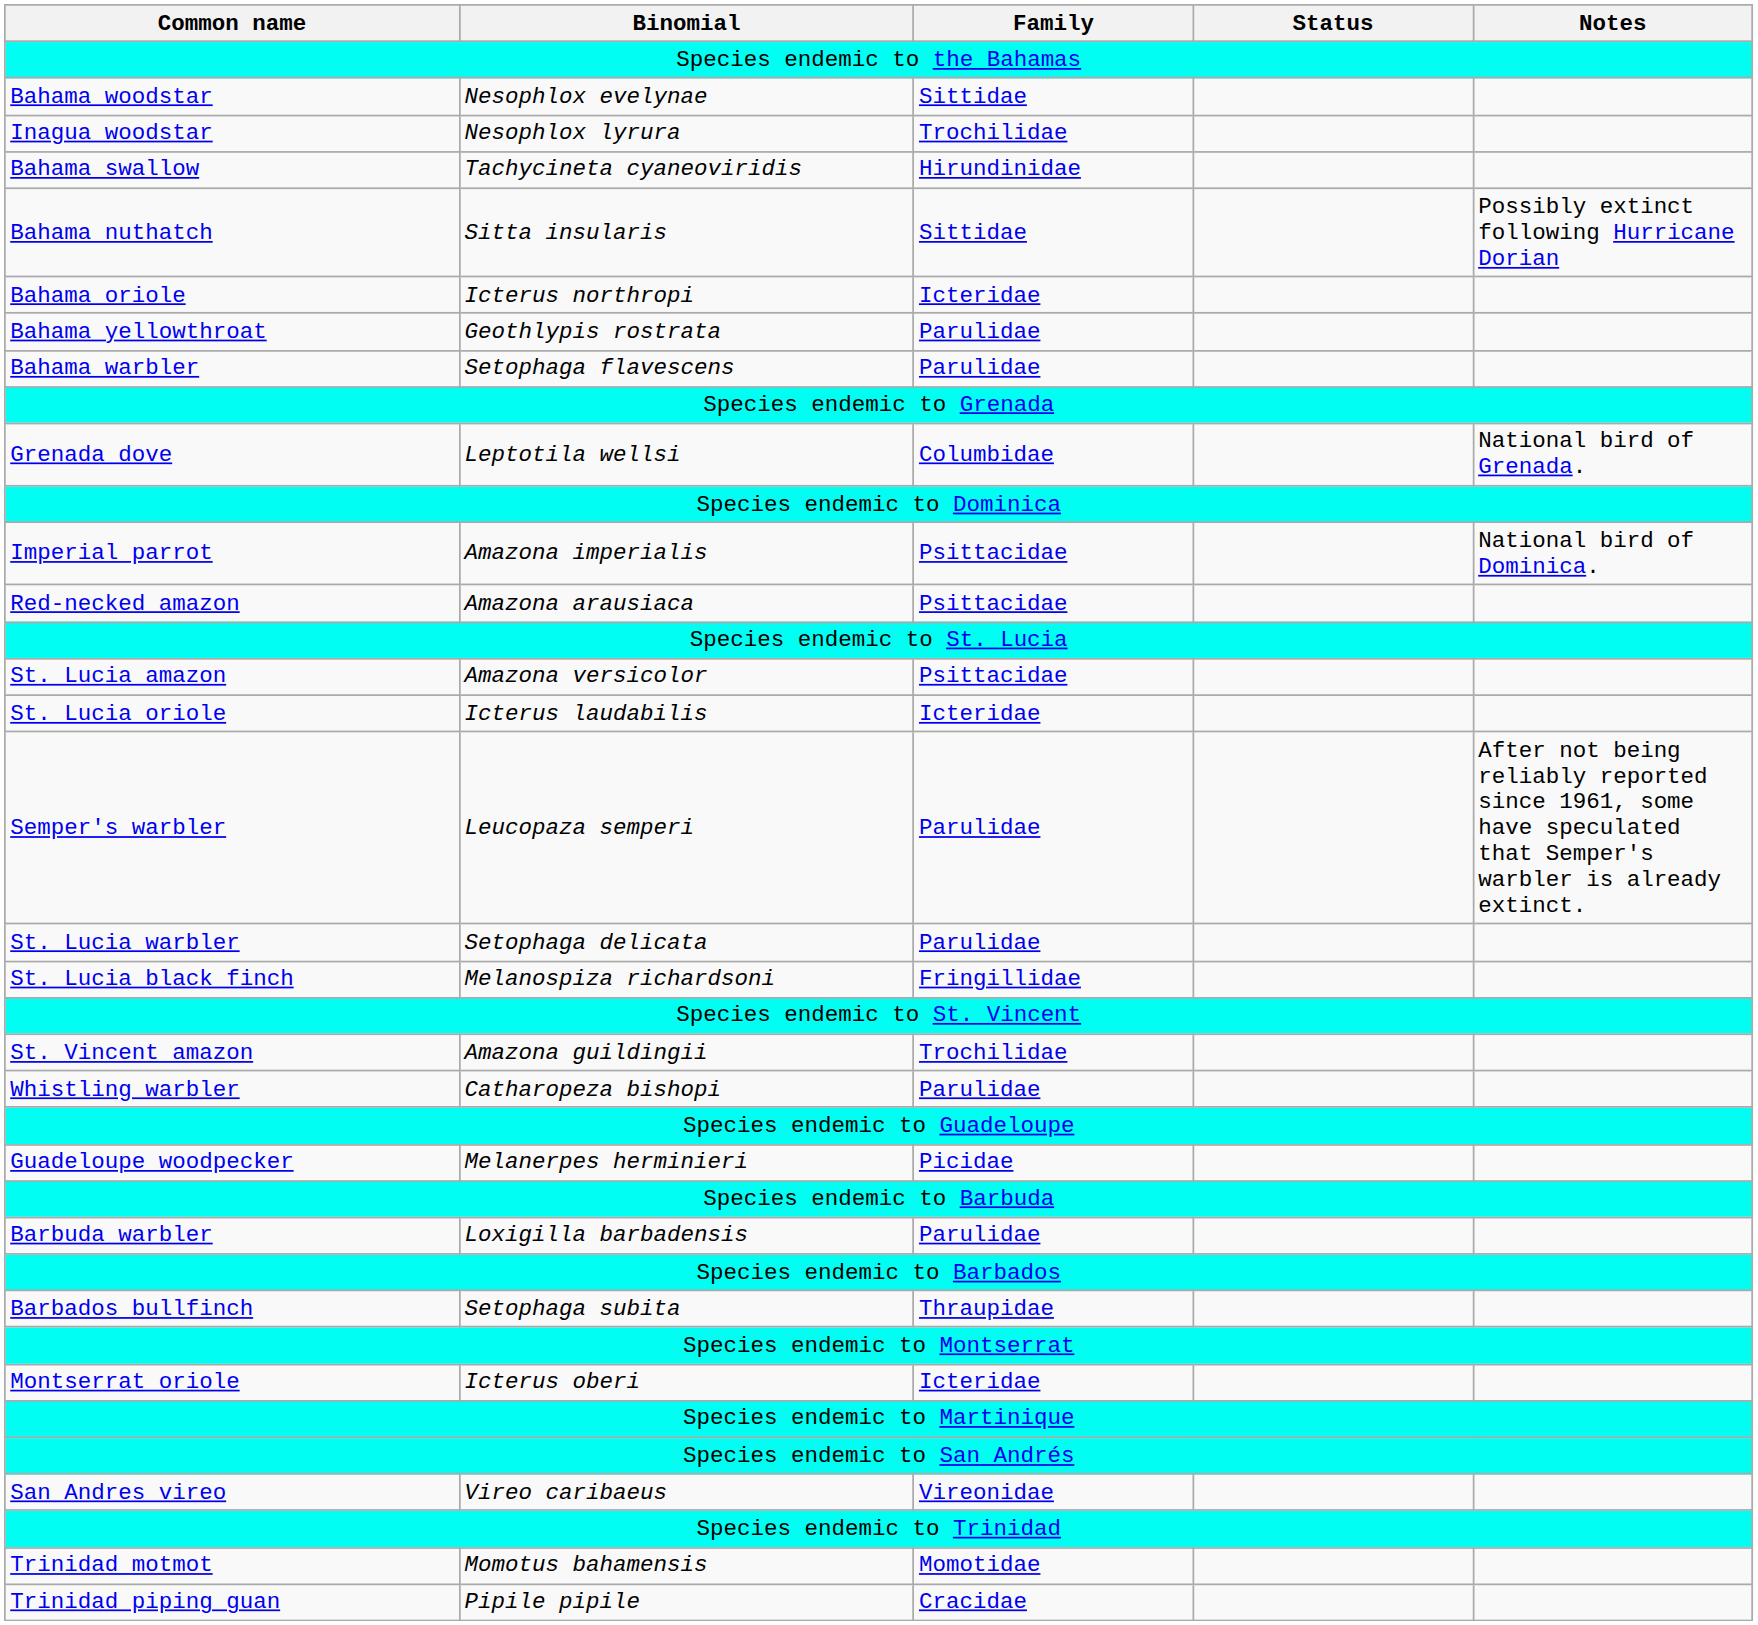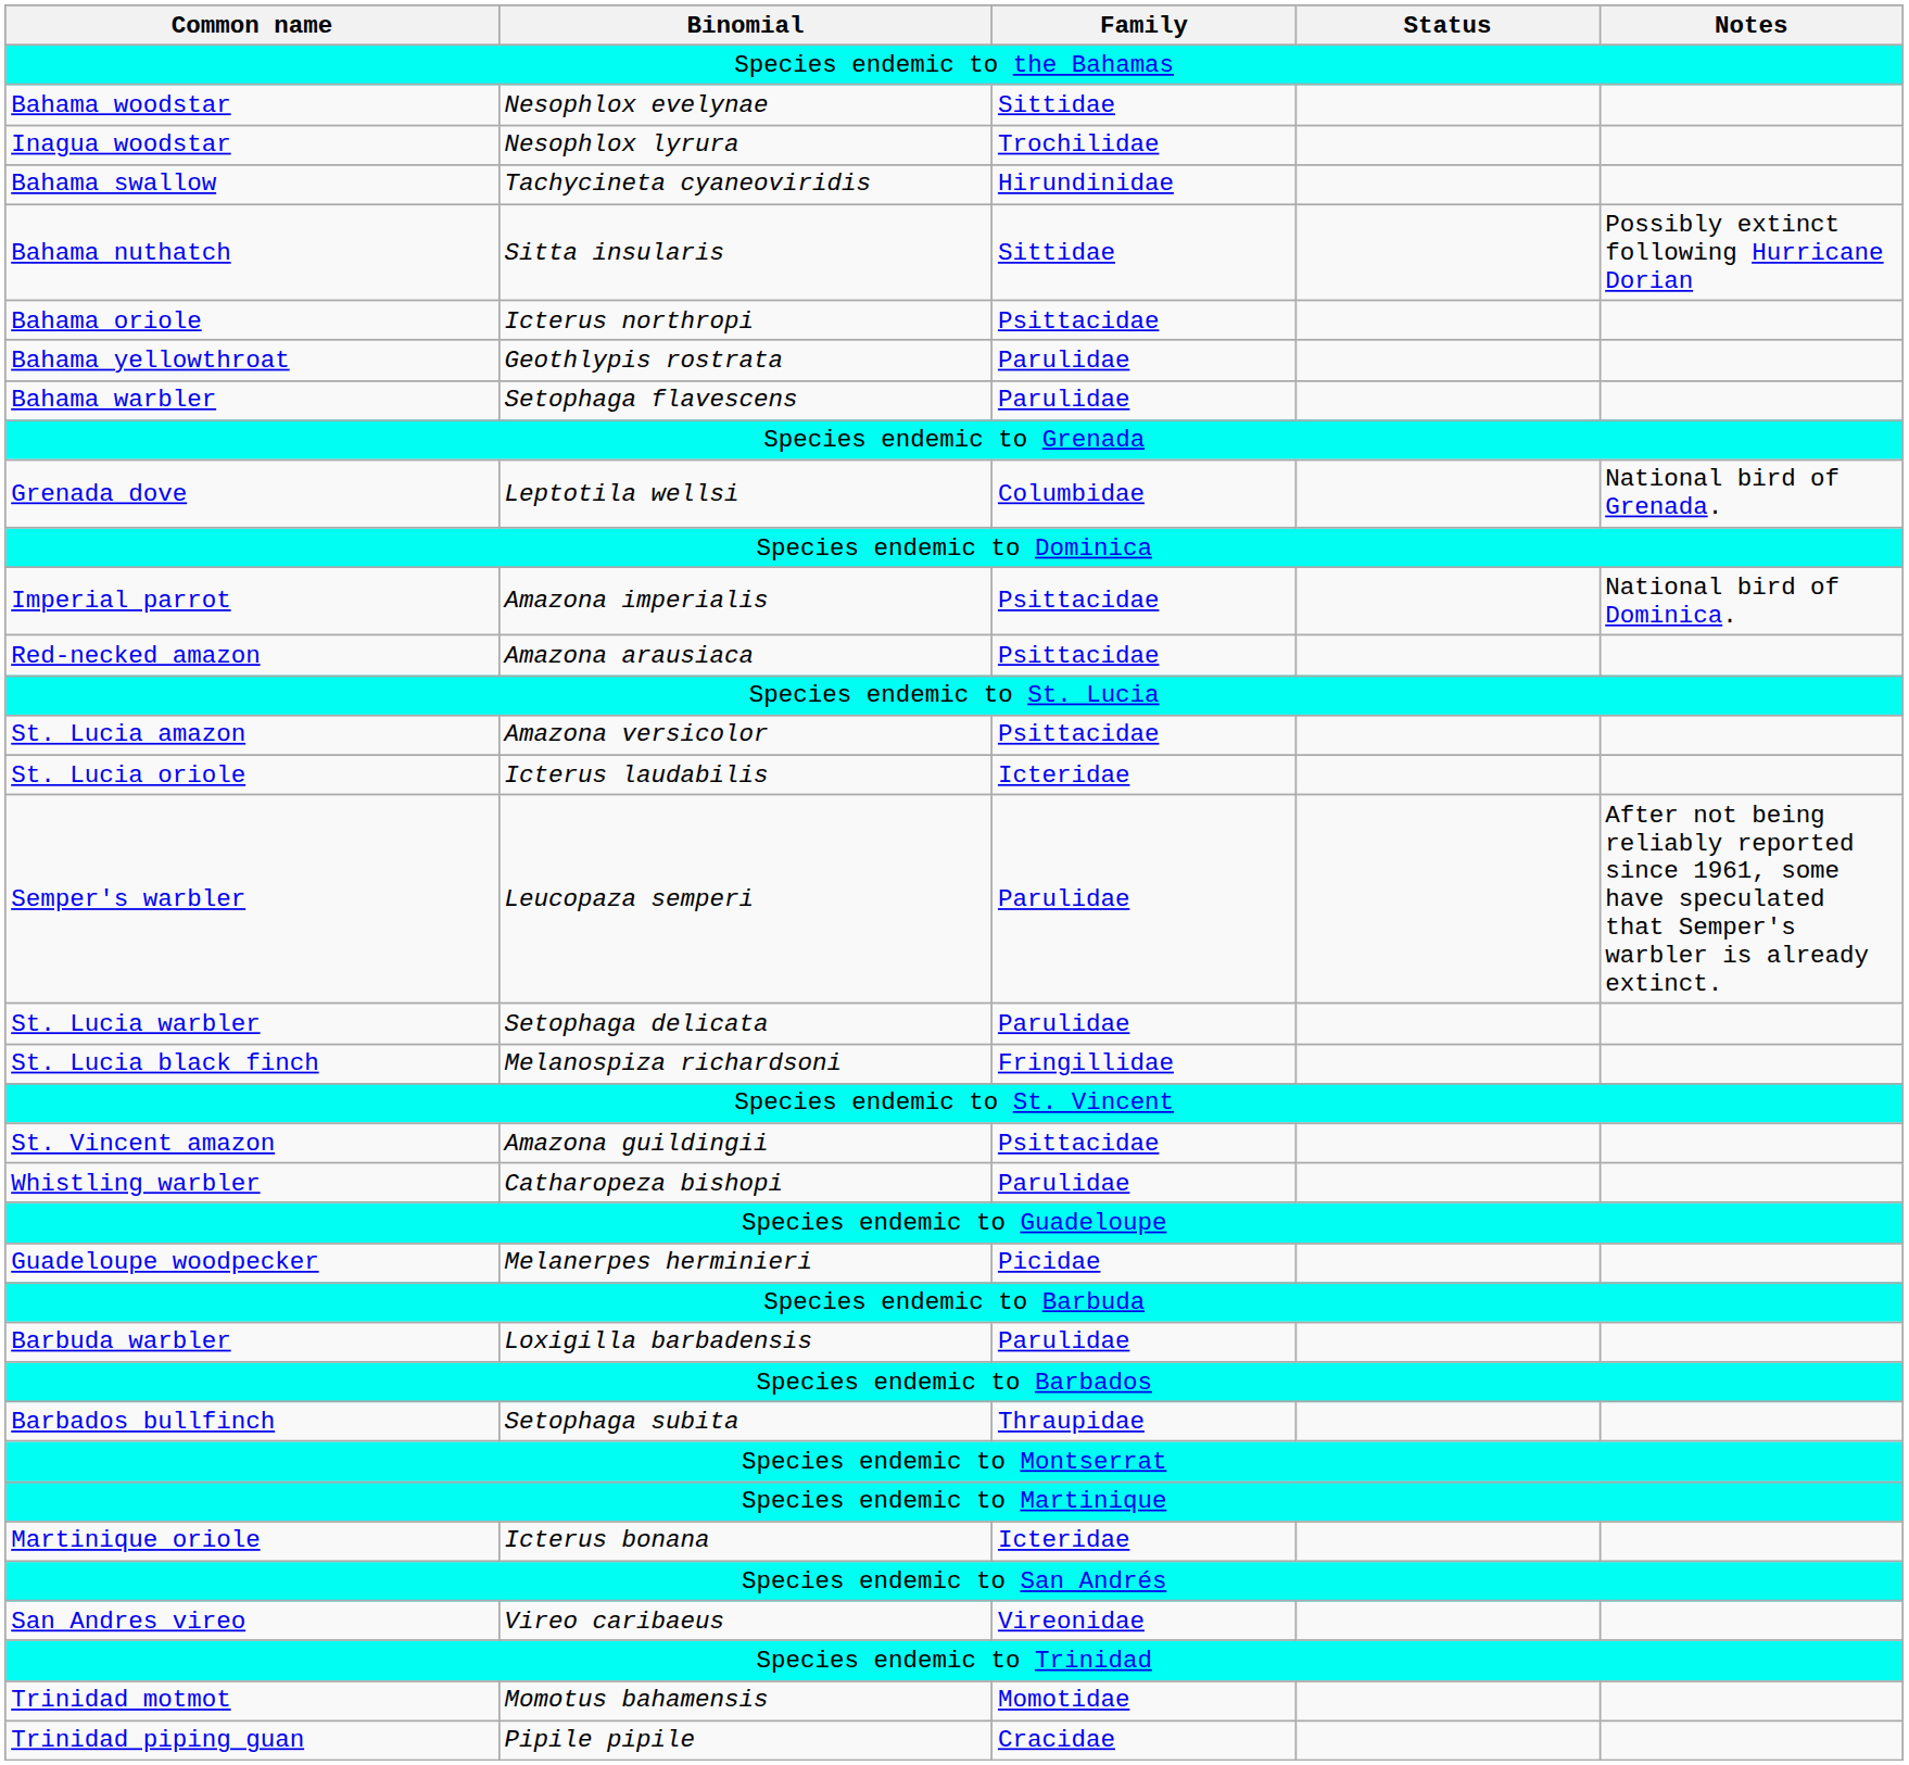Bahama oriole | Family: Icteridae -> Psittacidae
St. Vincent amazon | Family: Trochilidae -> Psittacidae
- row: Montserrat oriole | Icterus oberi | Icteridae
+ row: Martinique oriole | Icterus bonana | Icteridae
